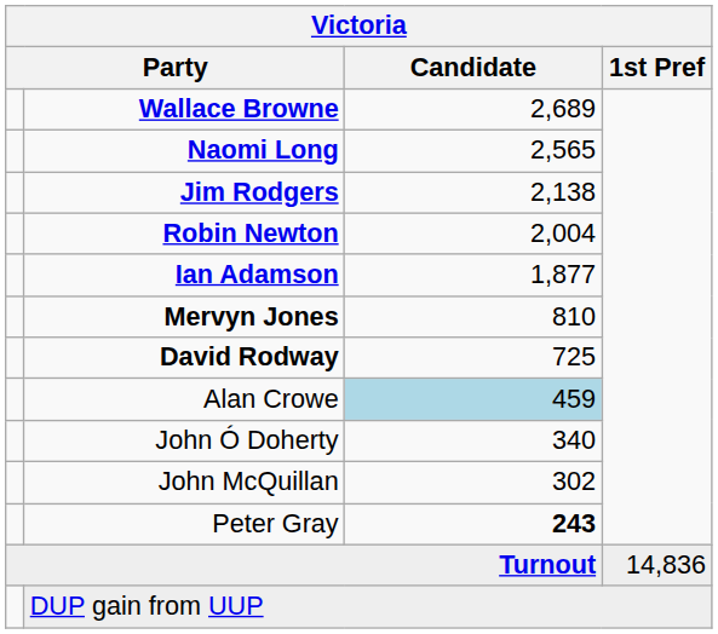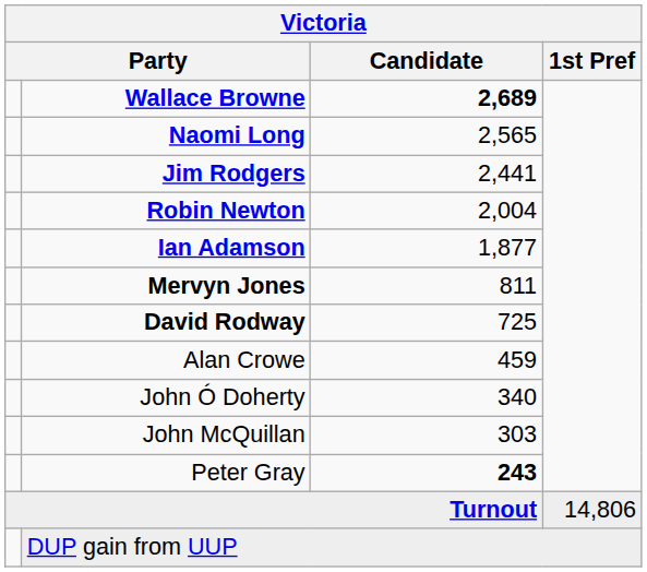Wallace Browne | Candidate: normal -> bold
Jim Rodgers | Candidate: 2,138 -> 2,441
Mervyn Jones | Candidate: 810 -> 811
Alan Crowe | Candidate: lightblue background -> no background
John McQuillan | Candidate: 302 -> 303
Turnout | 1st Pref: 14,836 -> 14,806
